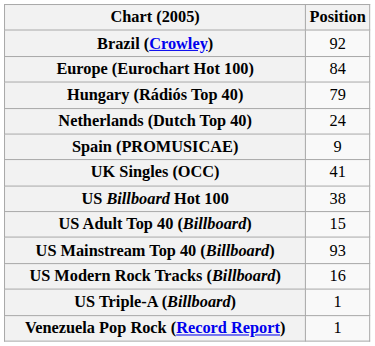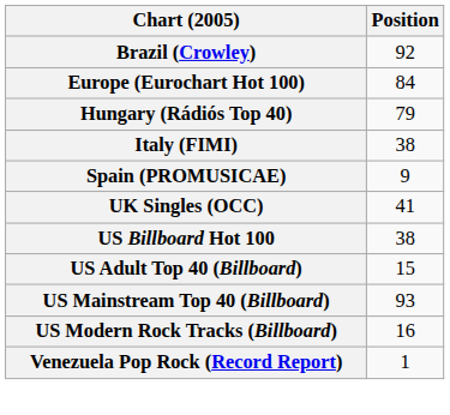+ row: Italy (FIMI) | 38
- row: Netherlands (Dutch Top 40) | 24
- row: US Triple-A (Billboard) | 1
